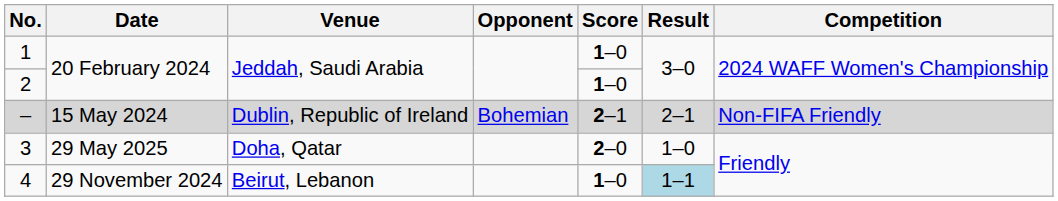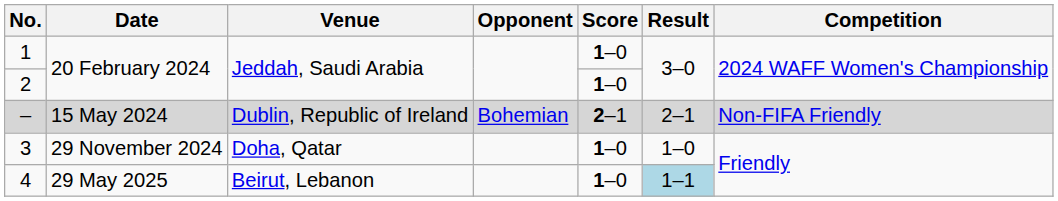3 | Date: 29 May 2025 -> 29 November 2024
3 | Score: 2–0 -> 1–0
4 | Date: 29 November 2024 -> 29 May 2025
